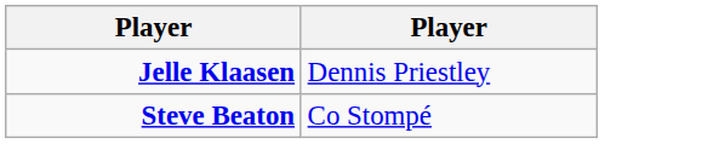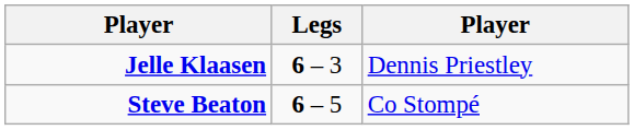+ column: Legs | 6 – 3 | 6 – 5
